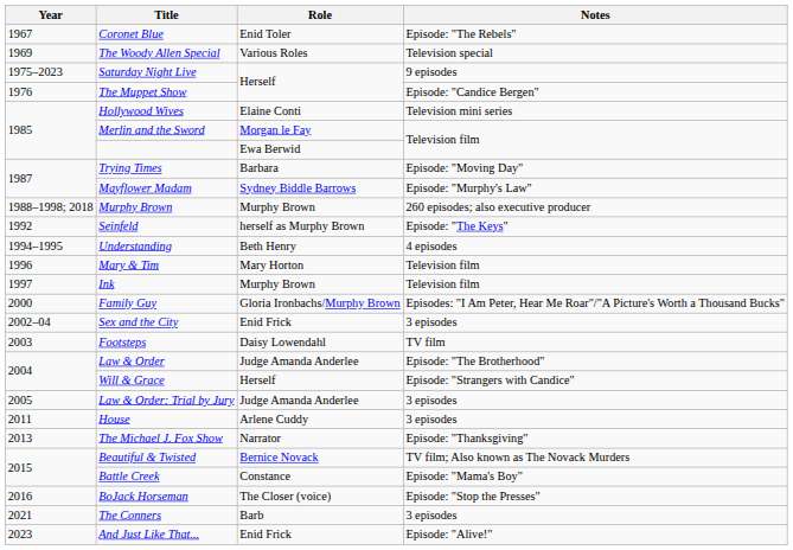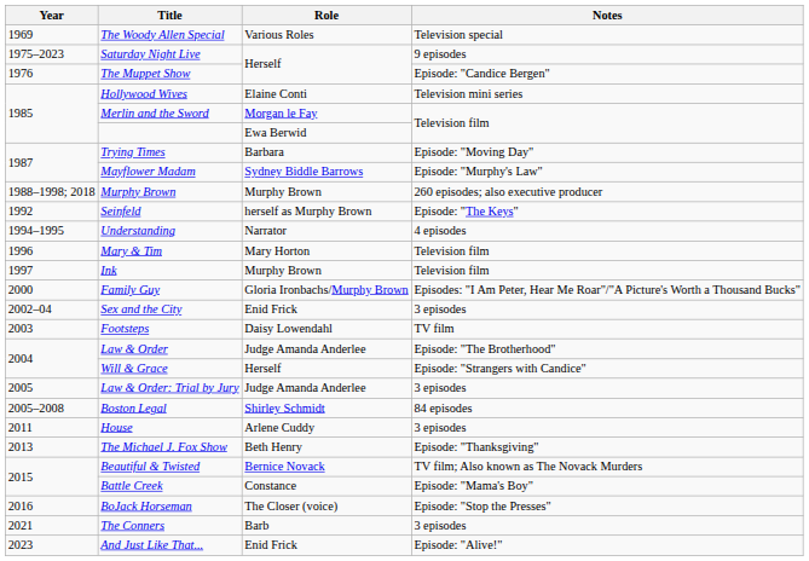- row: 1967 | Coronet Blue | Enid Toler | Episode: "The Rebels"
Understanding | Role: Beth Henry -> Narrator
+ row: 2005–2008 | Boston Legal | Shirley Schmidt | 84 episodes
The Michael J. Fox Show | Role: Narrator -> Beth Henry
